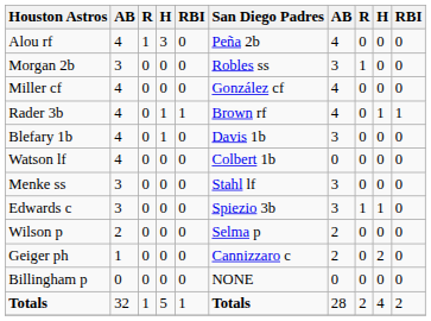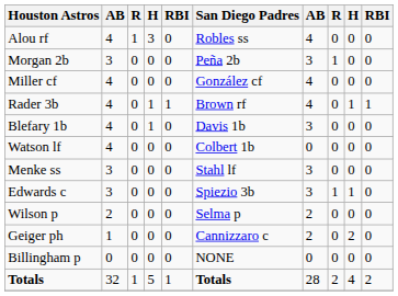Alou rf | San Diego Padres: Peña 2b -> Robles ss
Morgan 2b | San Diego Padres: Robles ss -> Peña 2b
